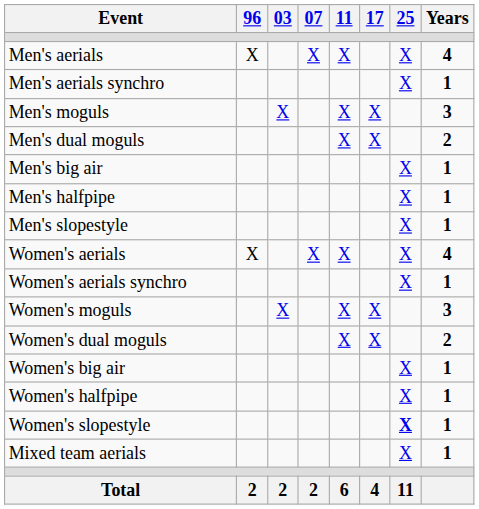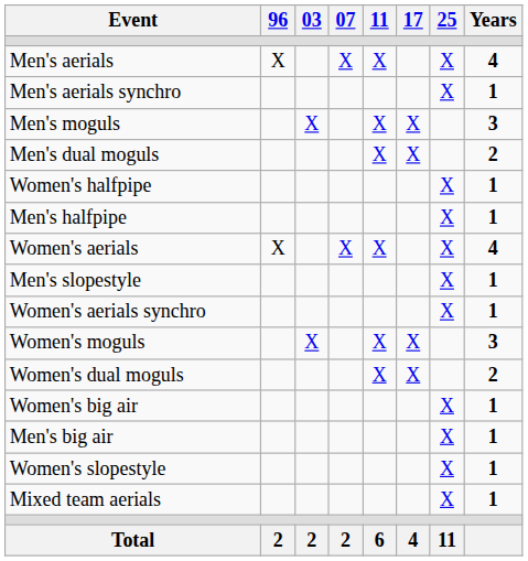rows swapped: Men's big air <-> Women's halfpipe
rows swapped: Men's slopestyle <-> Women's aerials
Women's slopestyle | 25: bold -> normal
